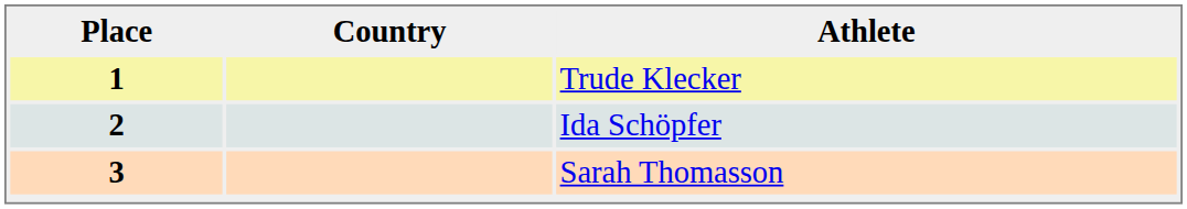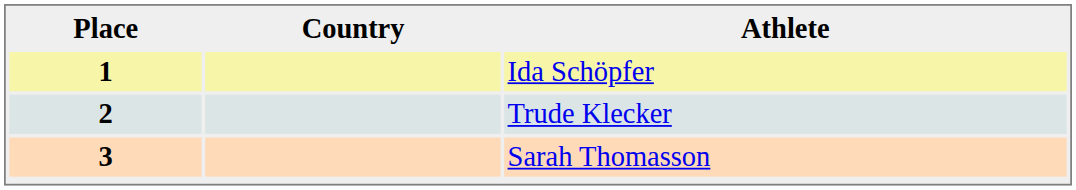1 | Athlete: Trude Klecker -> Ida Schöpfer
2 | Athlete: Ida Schöpfer -> Trude Klecker
